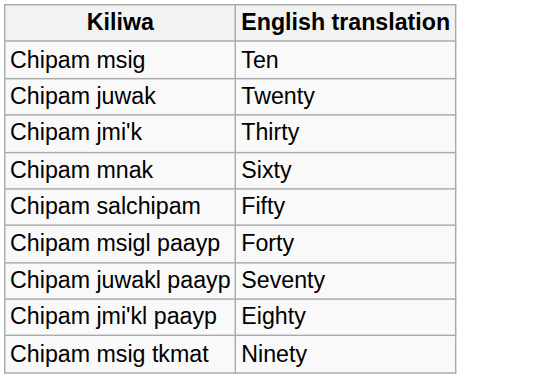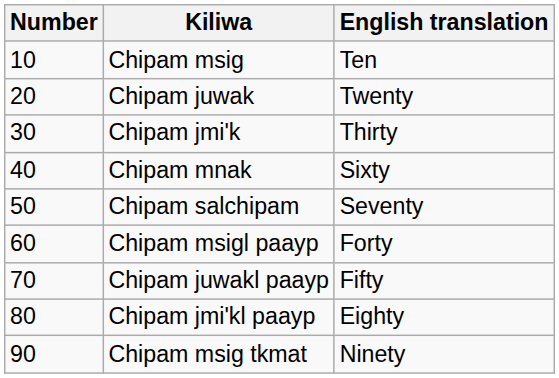+ column: Number | 10 | 20 | 30 | 40 | 50 | 60 | 70 | 80 | 90
Chipam salchipam | English translation: Fifty -> Seventy
Chipam juwakl paayp | English translation: Seventy -> Fifty
